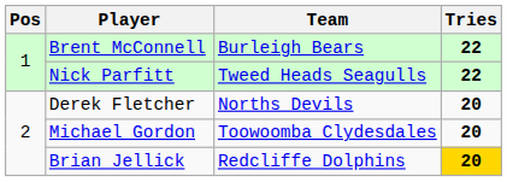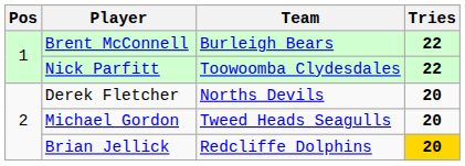Nick Parfitt | Team: Tweed Heads Seagulls -> Toowoomba Clydesdales
Michael Gordon | Team: Toowoomba Clydesdales -> Tweed Heads Seagulls
